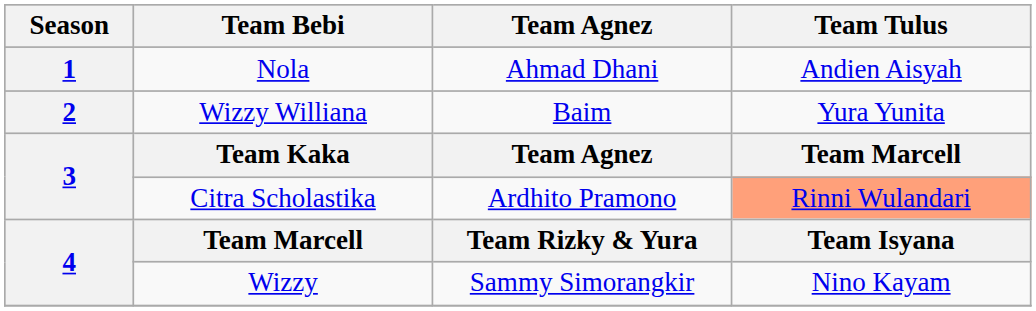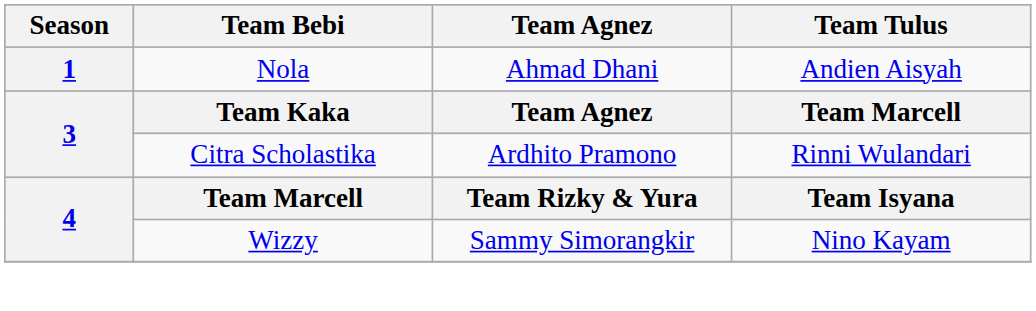- row: 2 | Wizzy Williana | Baim | Yura Yunita
3 / Citra Scholastika | Team Tulus: lightsalmon background -> no background
